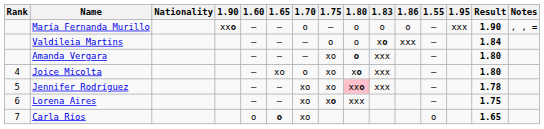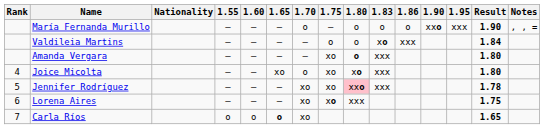columns swapped: 1.55 <-> 1.90
